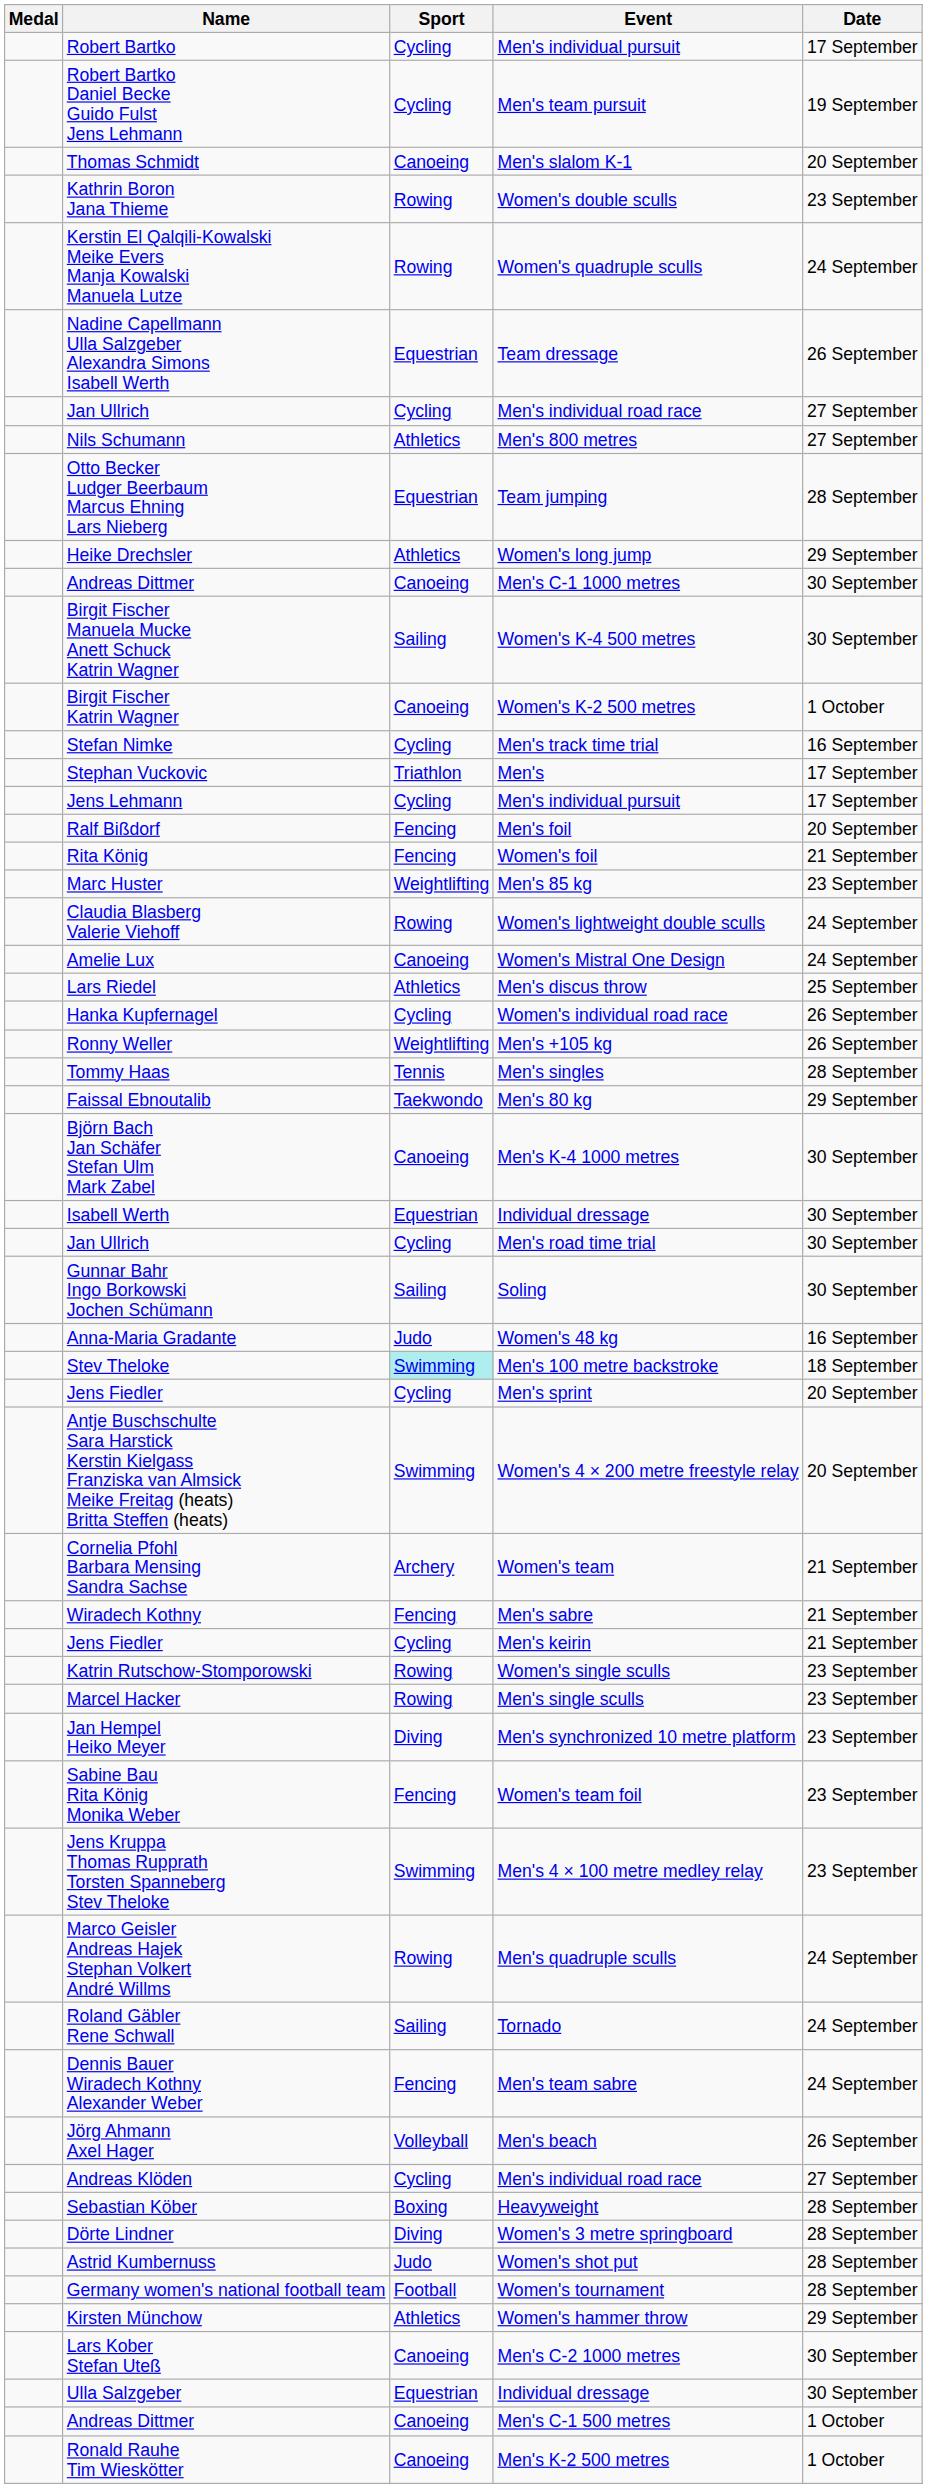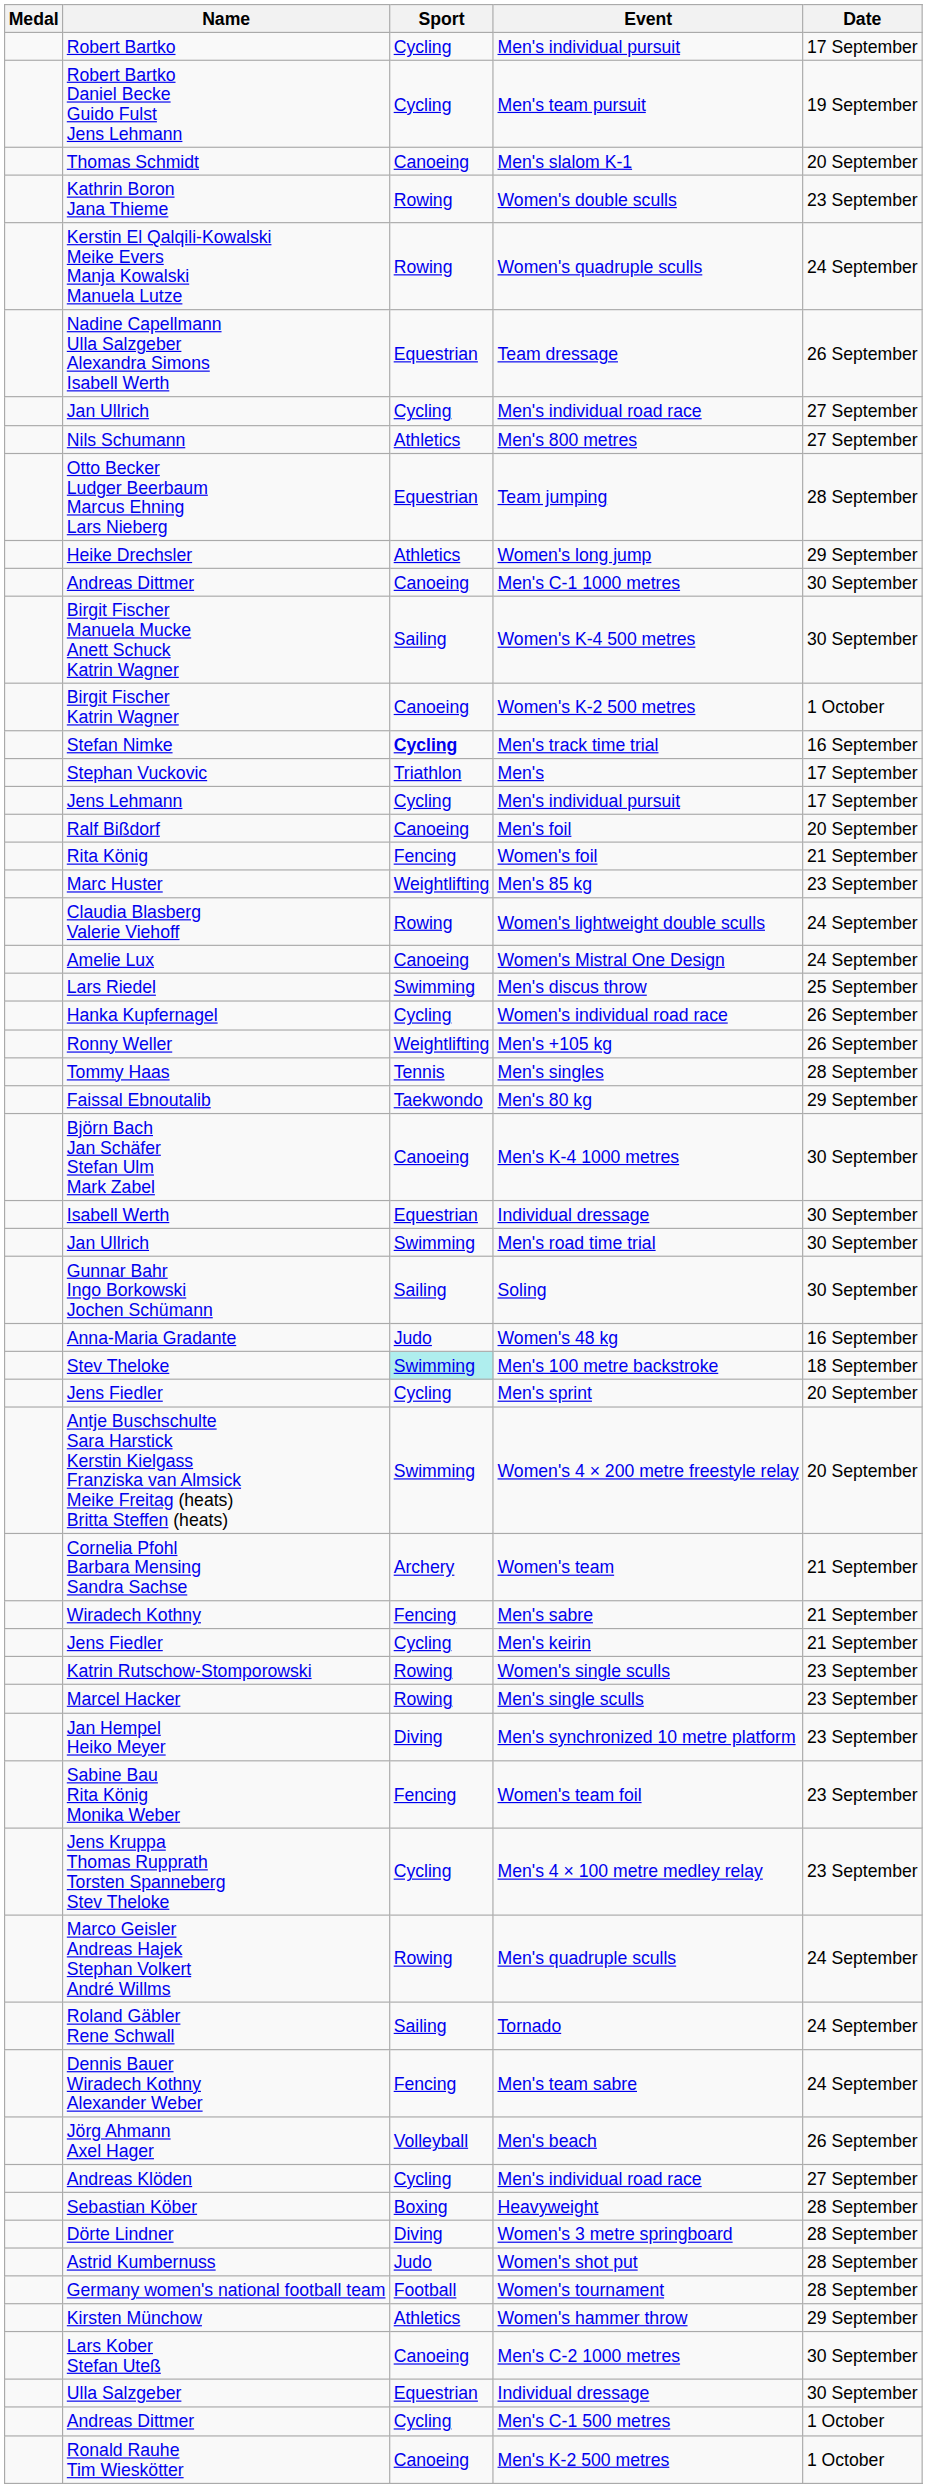Stefan Nimke | Sport: normal -> bold
Ralf Bißdorf | Sport: Fencing -> Canoeing
Lars Riedel | Sport: Athletics -> Swimming
Jan Ullrich / Men's road time trial | Sport: Cycling -> Swimming
Jens Kruppa Thomas Rupprath Torsten Spanneberg Stev Theloke | Sport: Swimming -> Cycling
Andreas Dittmer / Men's C-1 500 metres | Sport: Canoeing -> Cycling
